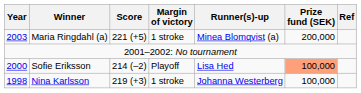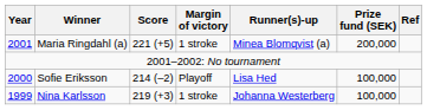Maria Ringdahl (a) | Year: 2003 -> 2001
Sofie Eriksson | Prize fund (SEK): lightsalmon background -> no background
Nina Karlsson | Year: 1998 -> 1999
